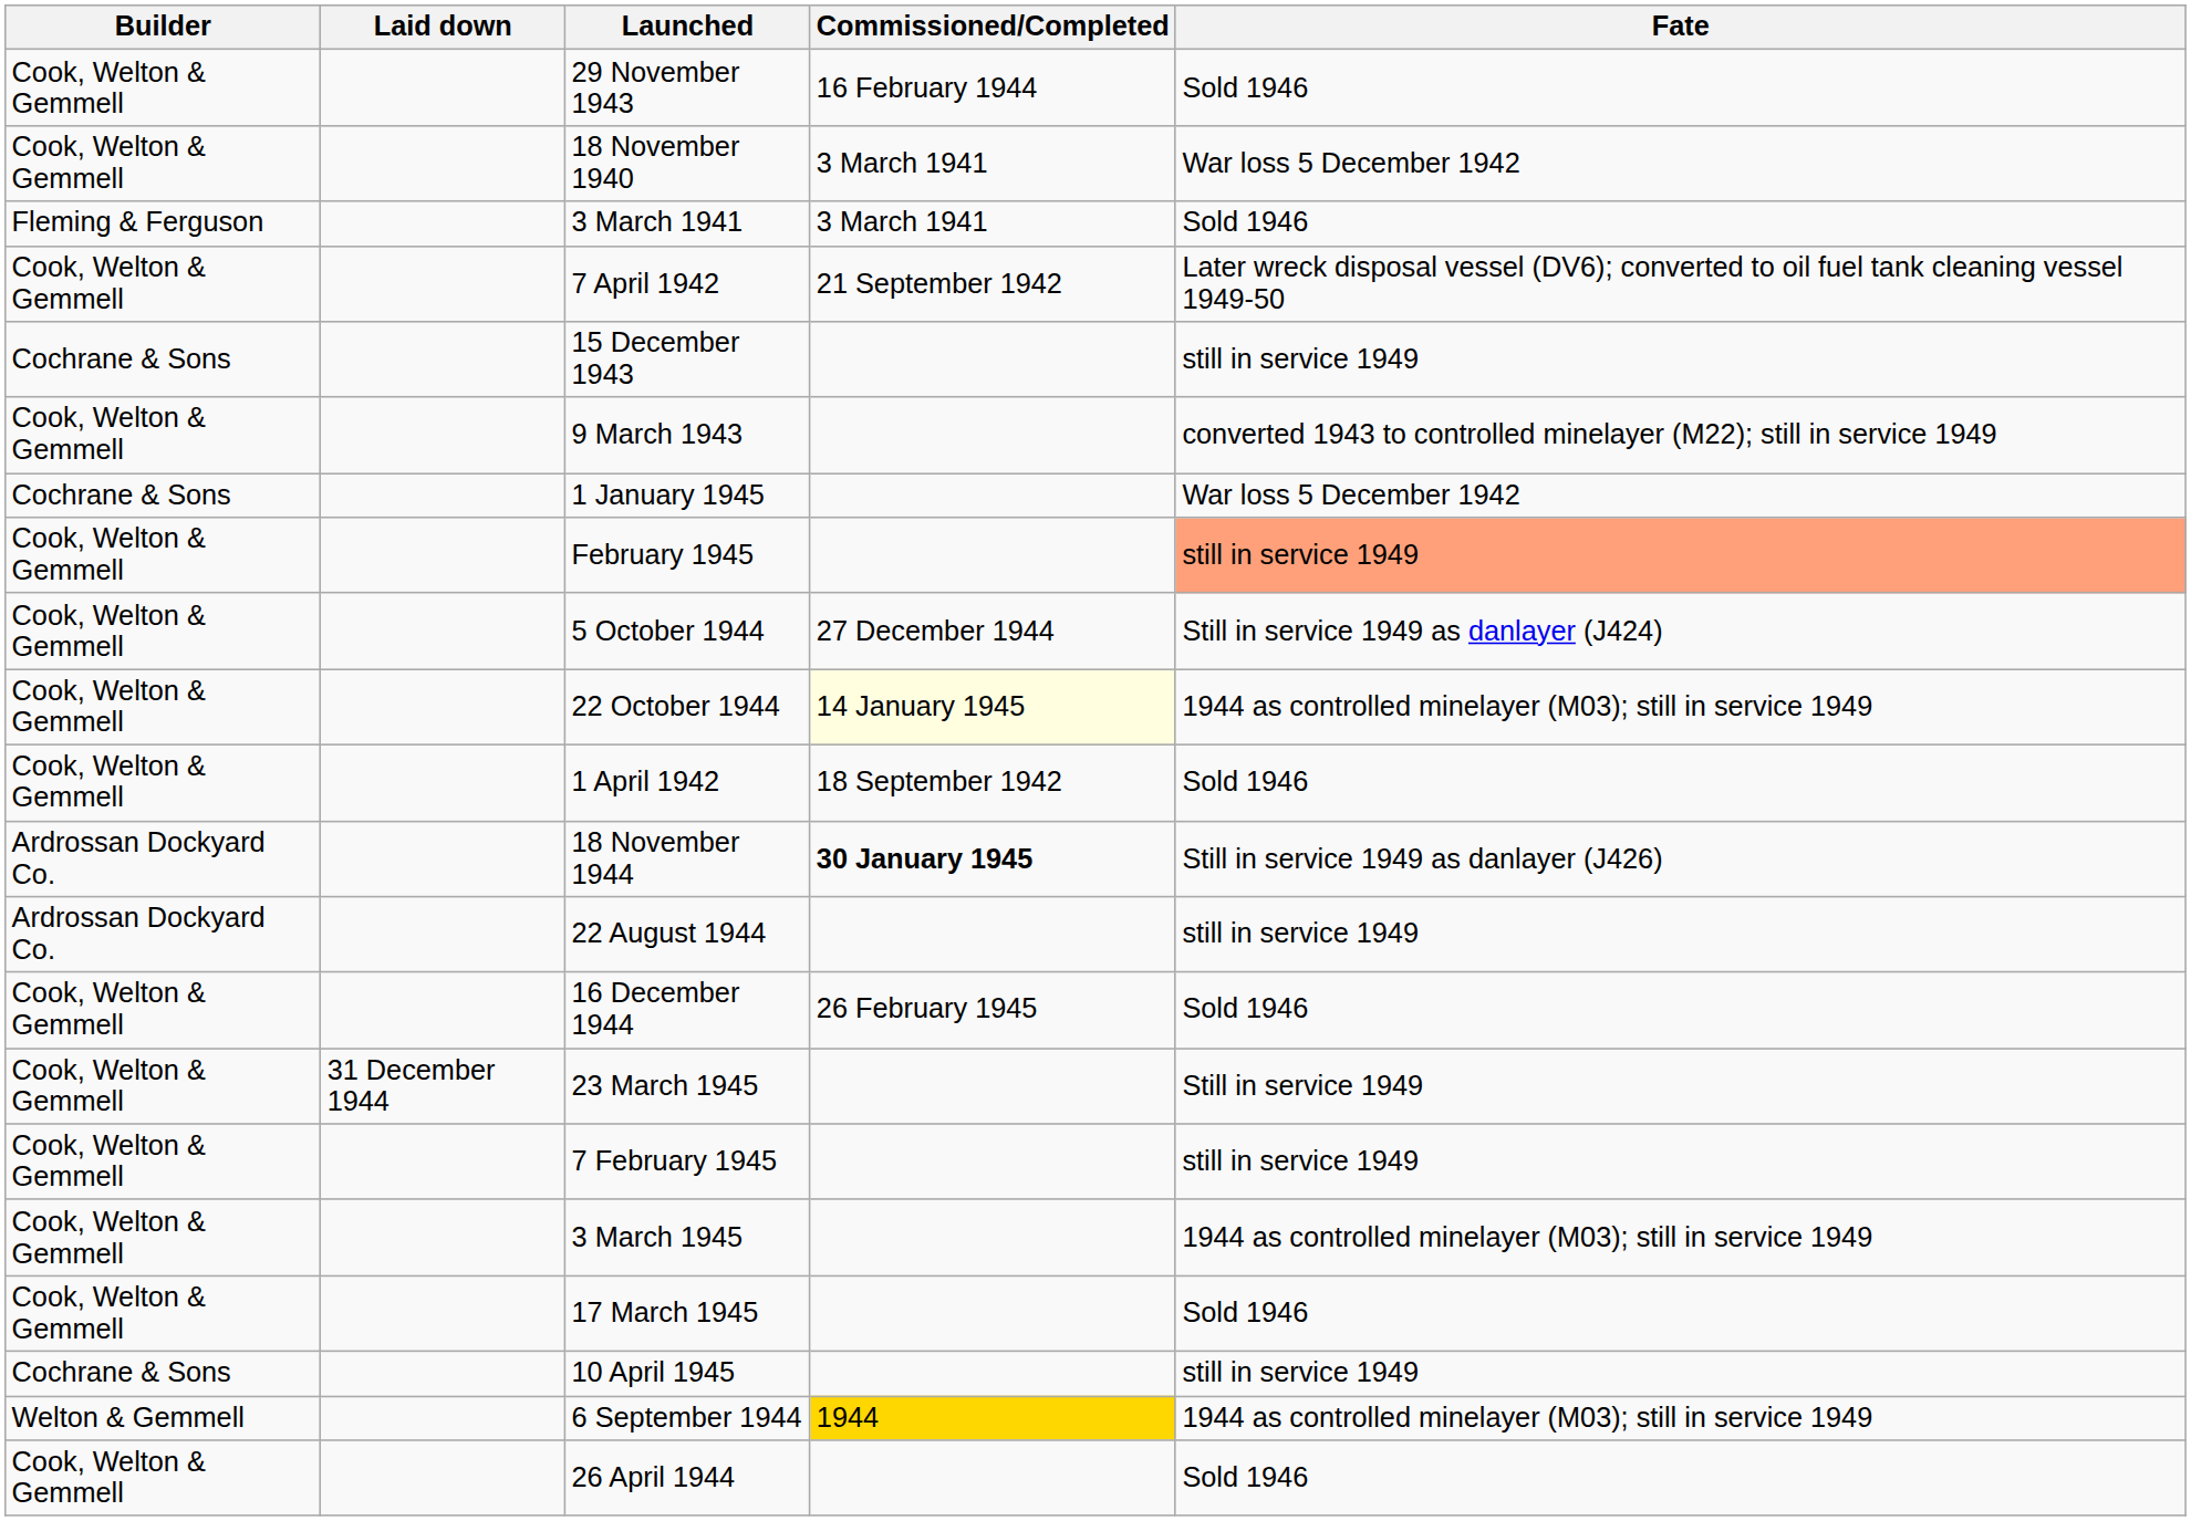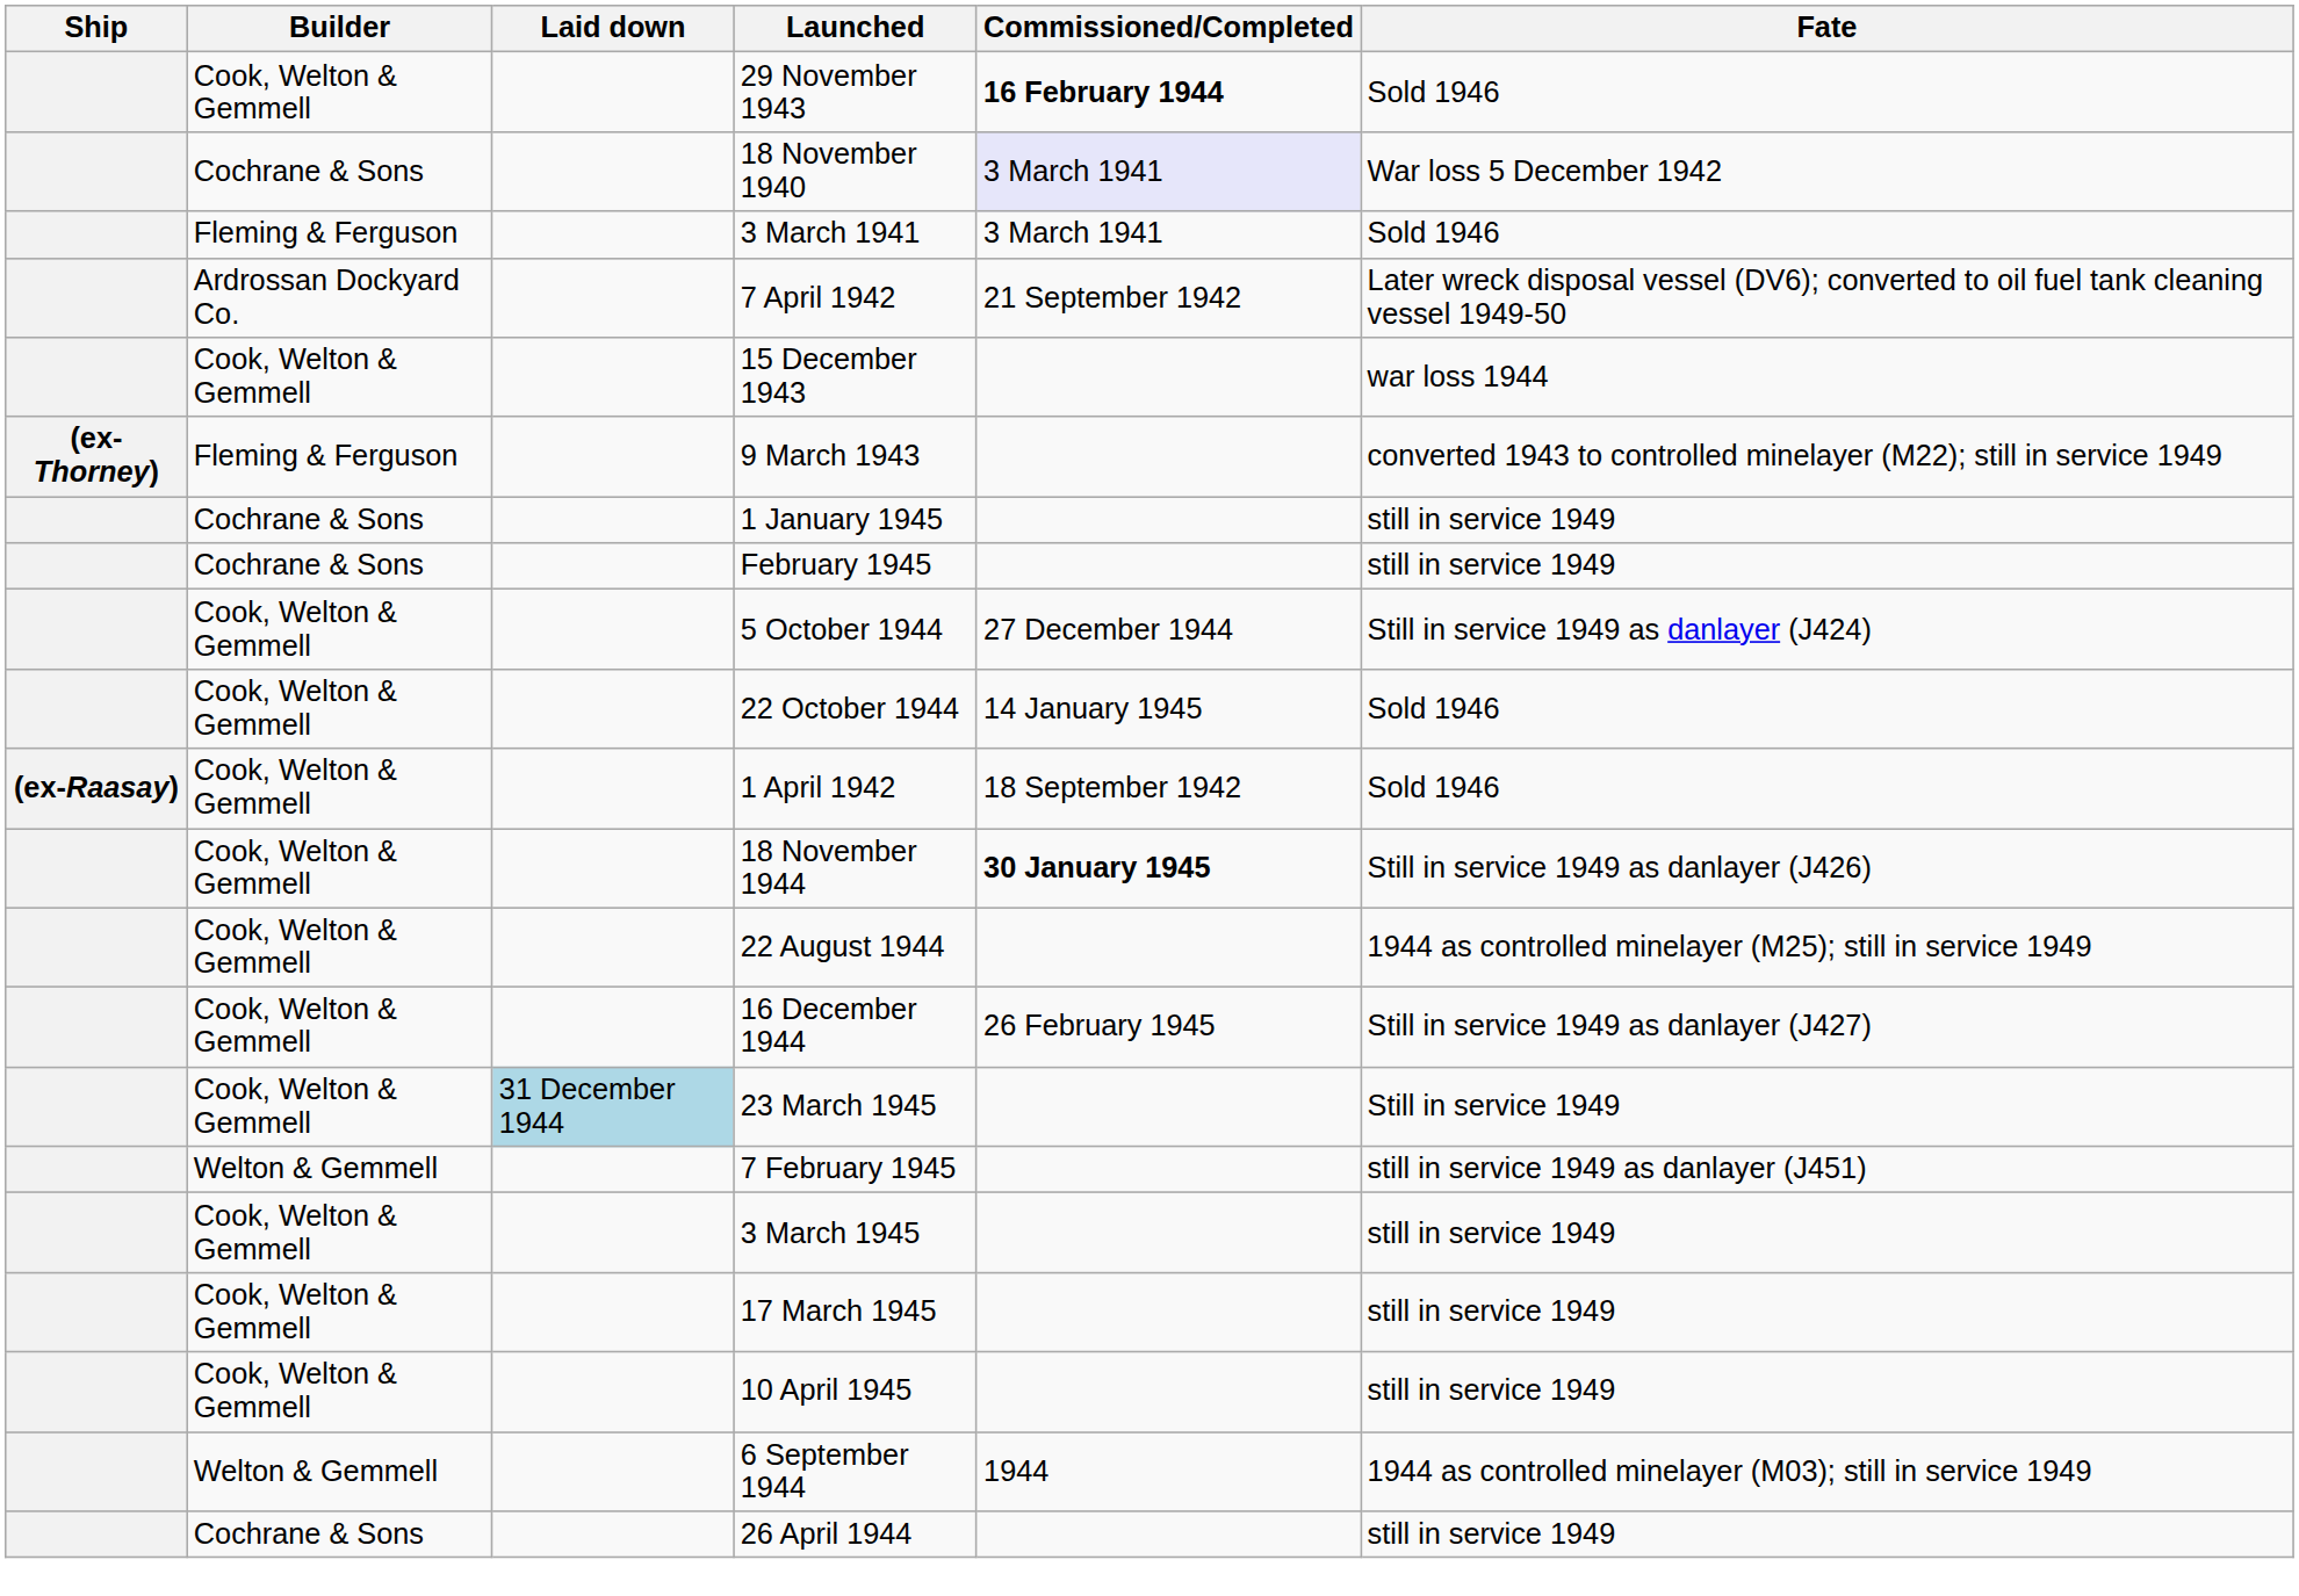+ column: Ship | (ex-Thorney) | (ex-Raasay)
29 November 1943 | Commissioned/Completed: normal -> bold
18 November 1940 | Builder: Cook, Welton & Gemmell -> Cochrane & Sons
18 November 1940 | Commissioned/Completed: no background -> lavender background
7 April 1942 | Builder: Cook, Welton & Gemmell -> Ardrossan Dockyard Co.
15 December 1943 | Builder: Cochrane & Sons -> Cook, Welton & Gemmell
15 December 1943 | Fate: still in service 1949 -> war loss 1944
9 March 1943 | Builder: Cook, Welton & Gemmell -> Fleming & Ferguson
1 January 1945 | Fate: War loss 5 December 1942 -> still in service 1949
February 1945 | Builder: Cook, Welton & Gemmell -> Cochrane & Sons
February 1945 | Fate: lightsalmon background -> no background
22 October 1944 | Commissioned/Completed: lightyellow background -> no background
22 October 1944 | Fate: 1944 as controlled minelayer (M03); still in service 1949 -> Sold 1946
18 November 1944 | Builder: Ardrossan Dockyard Co. -> Cook, Welton & Gemmell
22 August 1944 | Builder: Ardrossan Dockyard Co. -> Cook, Welton & Gemmell
22 August 1944 | Fate: still in service 1949 -> 1944 as controlled minelayer (M25); still in service 1949
16 December 1944 | Fate: Sold 1946 -> Still in service 1949 as danlayer (J427)
23 March 1945 | Laid down: no background -> lightblue background
7 February 1945 | Builder: Cook, Welton & Gemmell -> Welton & Gemmell
7 February 1945 | Fate: still in service 1949 -> still in service 1949 as danlayer (J451)
3 March 1945 | Fate: 1944 as controlled minelayer (M03); still in service 1949 -> still in service 1949
17 March 1945 | Fate: Sold 1946 -> still in service 1949
10 April 1945 | Builder: Cochrane & Sons -> Cook, Welton & Gemmell
6 September 1944 | Commissioned/Completed: gold background -> no background
26 April 1944 | Builder: Cook, Welton & Gemmell -> Cochrane & Sons
26 April 1944 | Fate: Sold 1946 -> still in service 1949
